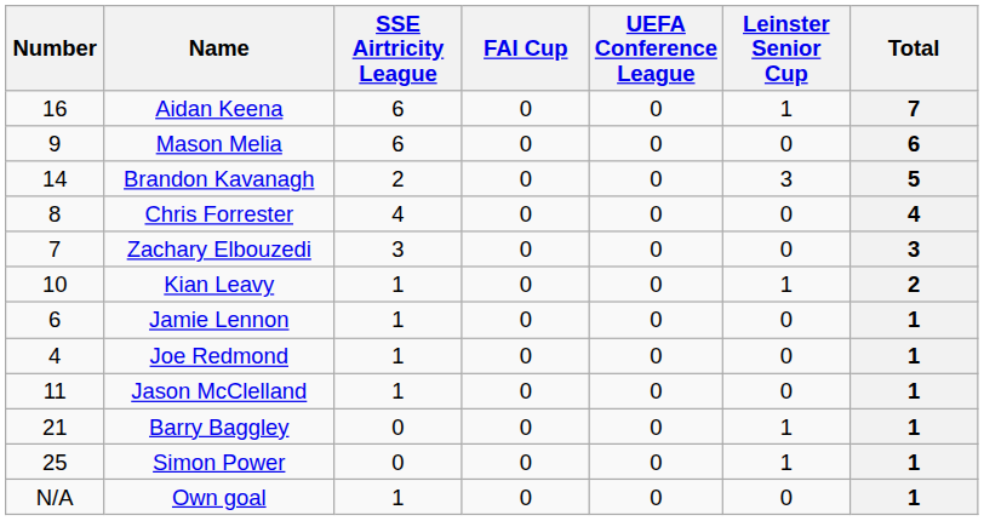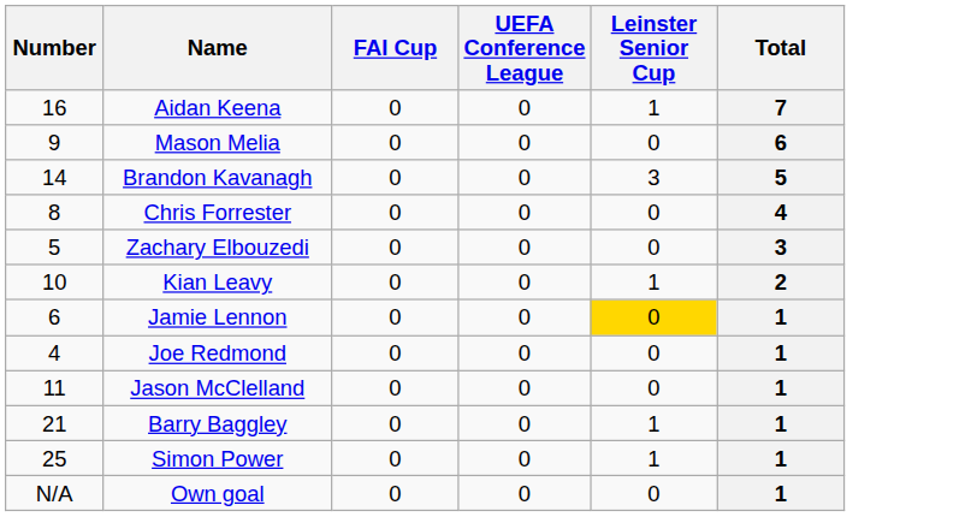- column: SSE Airtricity League | 6 | 6 | 2 | 4 | 3 | 1 | 1 | 1 | 1 | 0 | 0 | 1
Zachary Elbouzedi | Number: 7 -> 5
Jamie Lennon | Leinster Senior Cup: no background -> gold background
